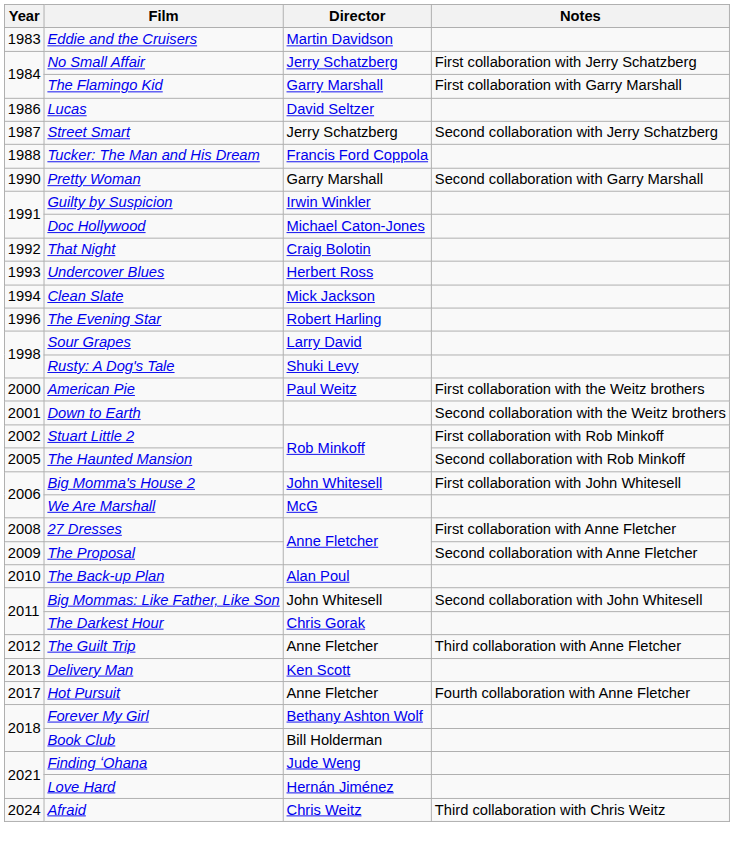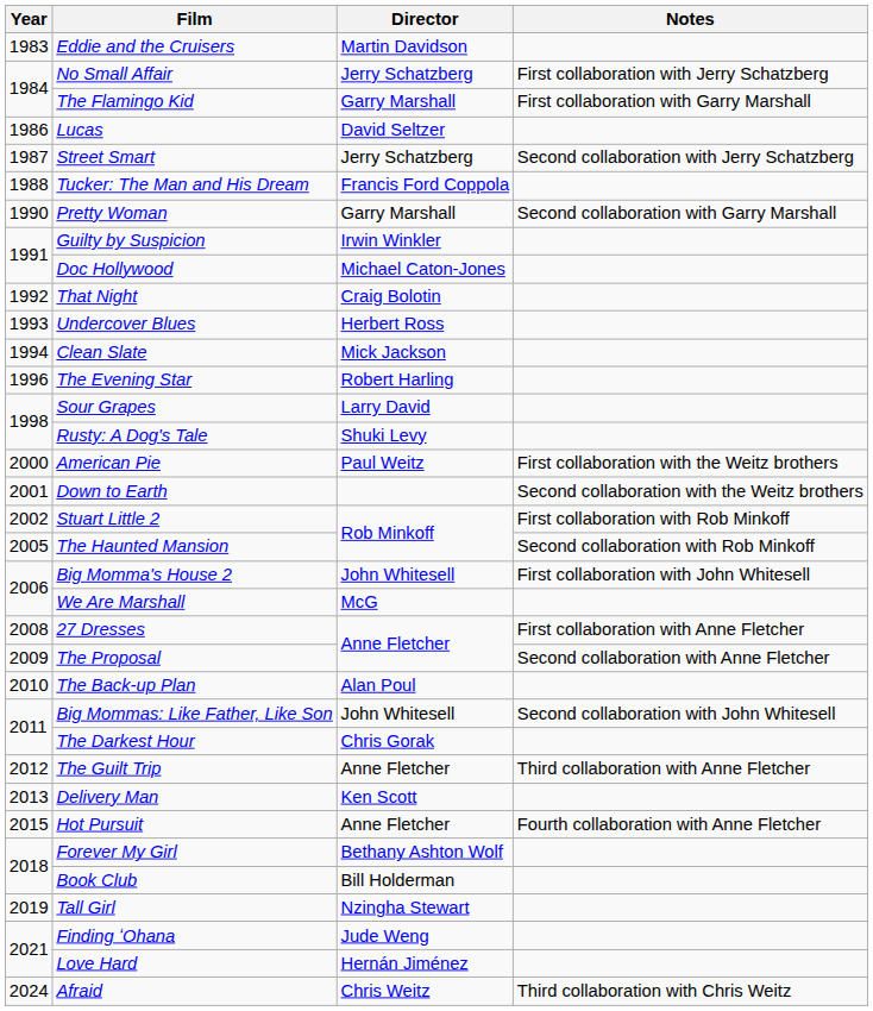Hot Pursuit | Year: 2017 -> 2015
+ row: 2019 | Tall Girl | Nzingha Stewart
